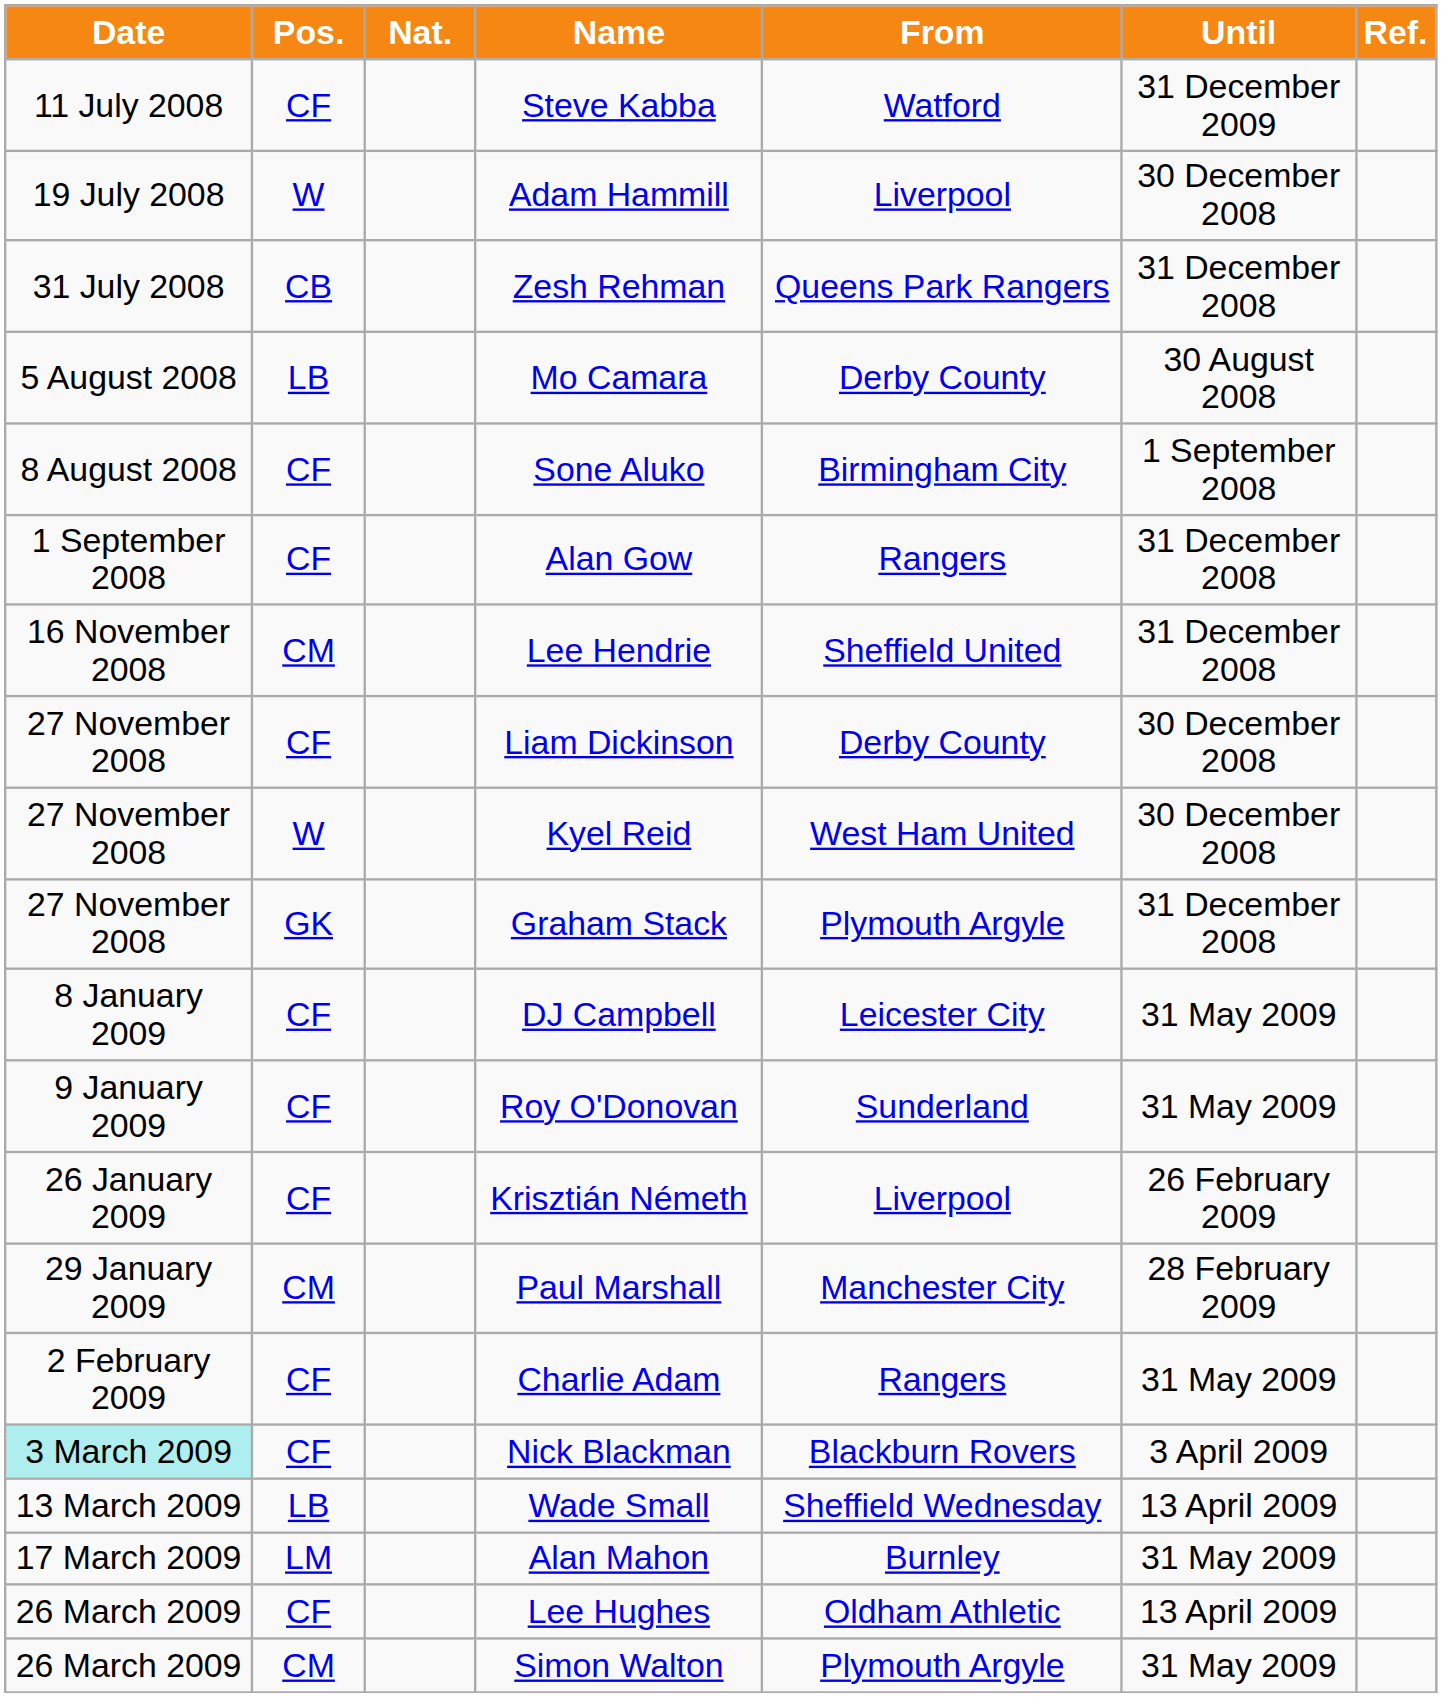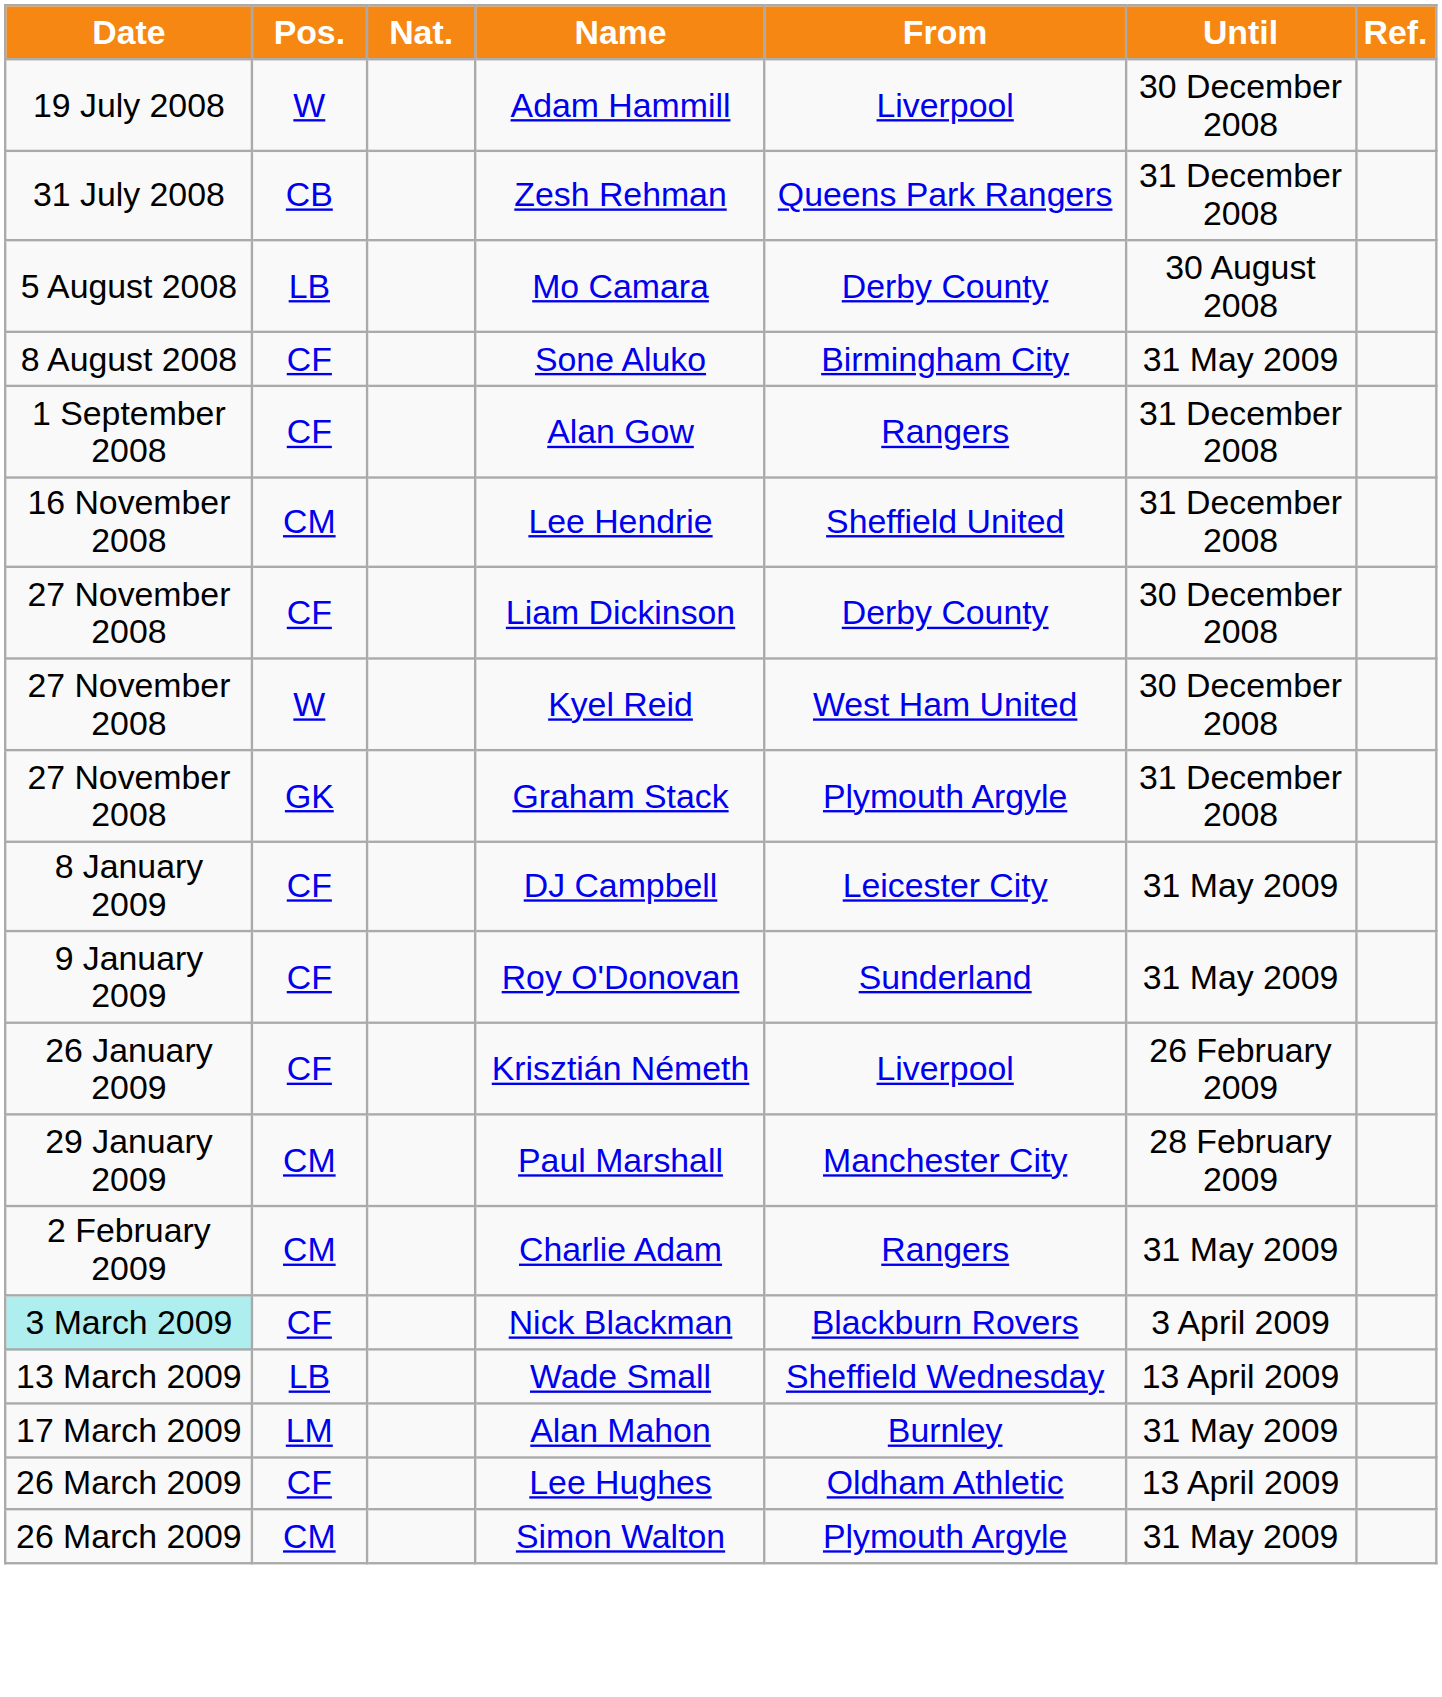- row: 11 July 2008 | CF | Steve Kabba | Watford | 31 December 2009
Sone Aluko | Until: 1 September 2008 -> 31 May 2009
Charlie Adam | Pos.: CF -> CM
